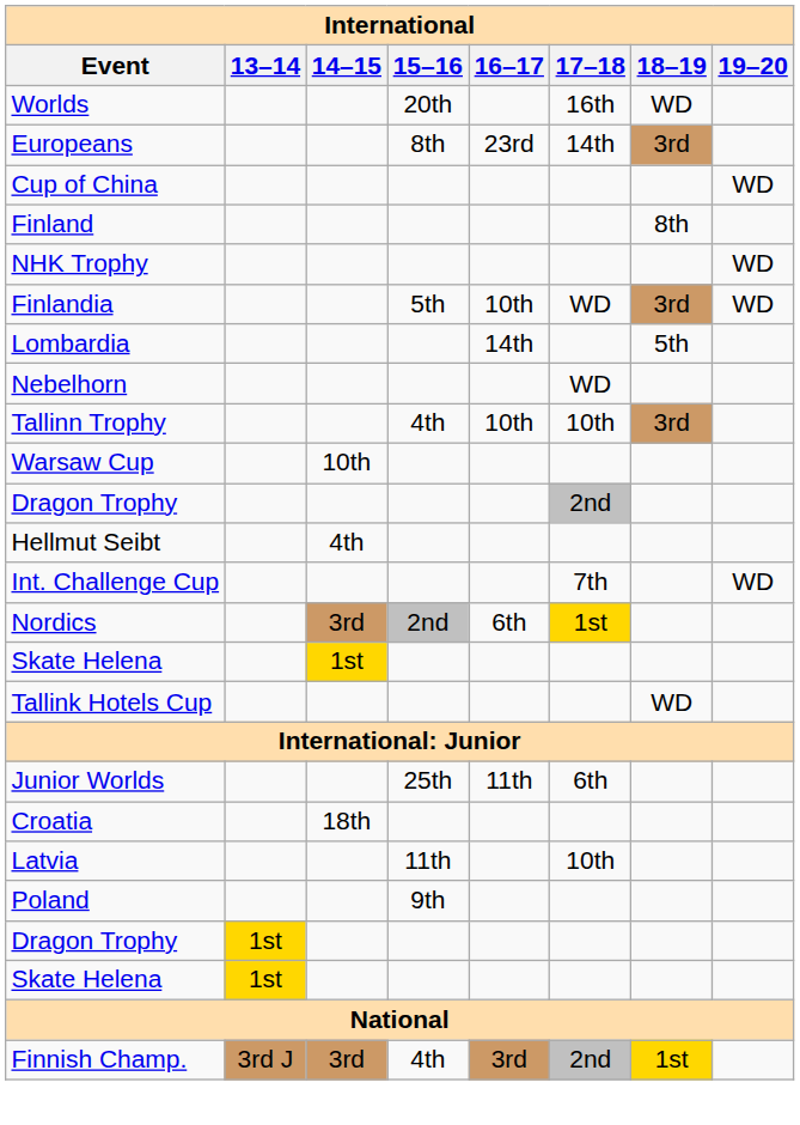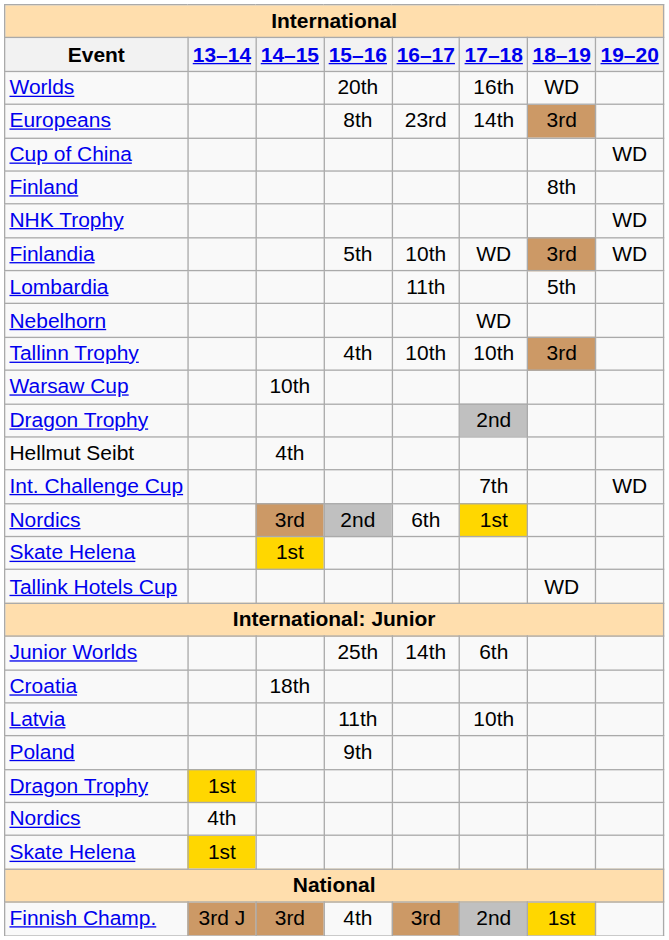Lombardia | 16–17: 14th -> 11th
Junior Worlds | 16–17: 11th -> 14th
+ row: Nordics | 4th
